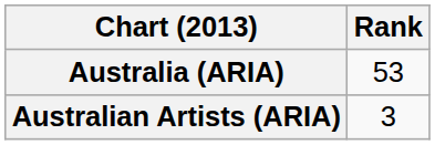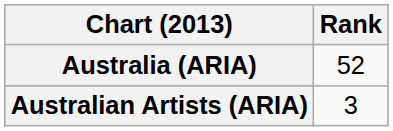Australia (ARIA) | Rank: 53 -> 52
